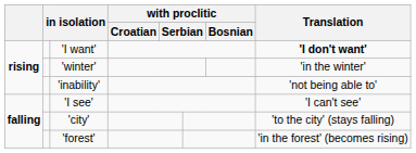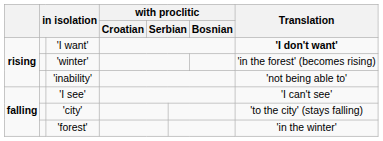'winter' | Translation: 'in the winter' -> 'in the forest' (becomes rising)
'forest' | Translation: 'in the forest' (becomes rising) -> 'in the winter'
